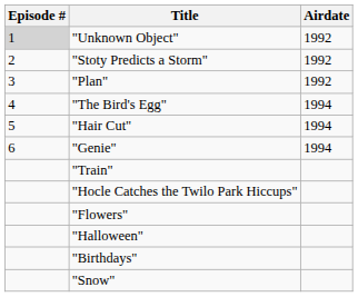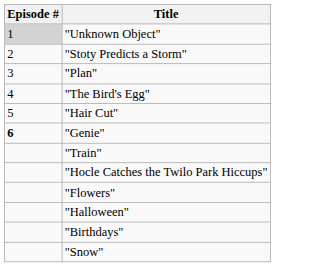- column: Airdate | 1992 | 1992 | 1992 | 1994 | 1994 | 1994
"Genie" | Episode #: normal -> bold
